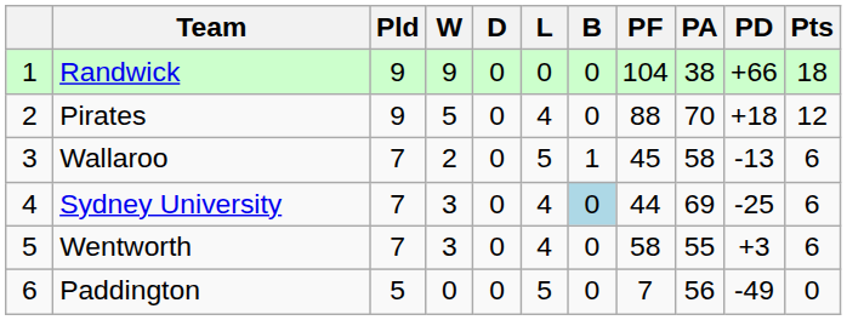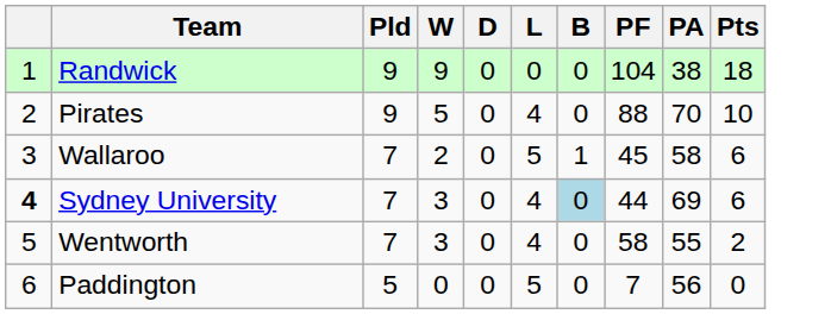- column: PD | +66 | +18 | -13 | -25 | +3 | -49
Pirates | Pts: 12 -> 10
Sydney University | column 1: normal -> bold
Wentworth | Pts: 6 -> 2
